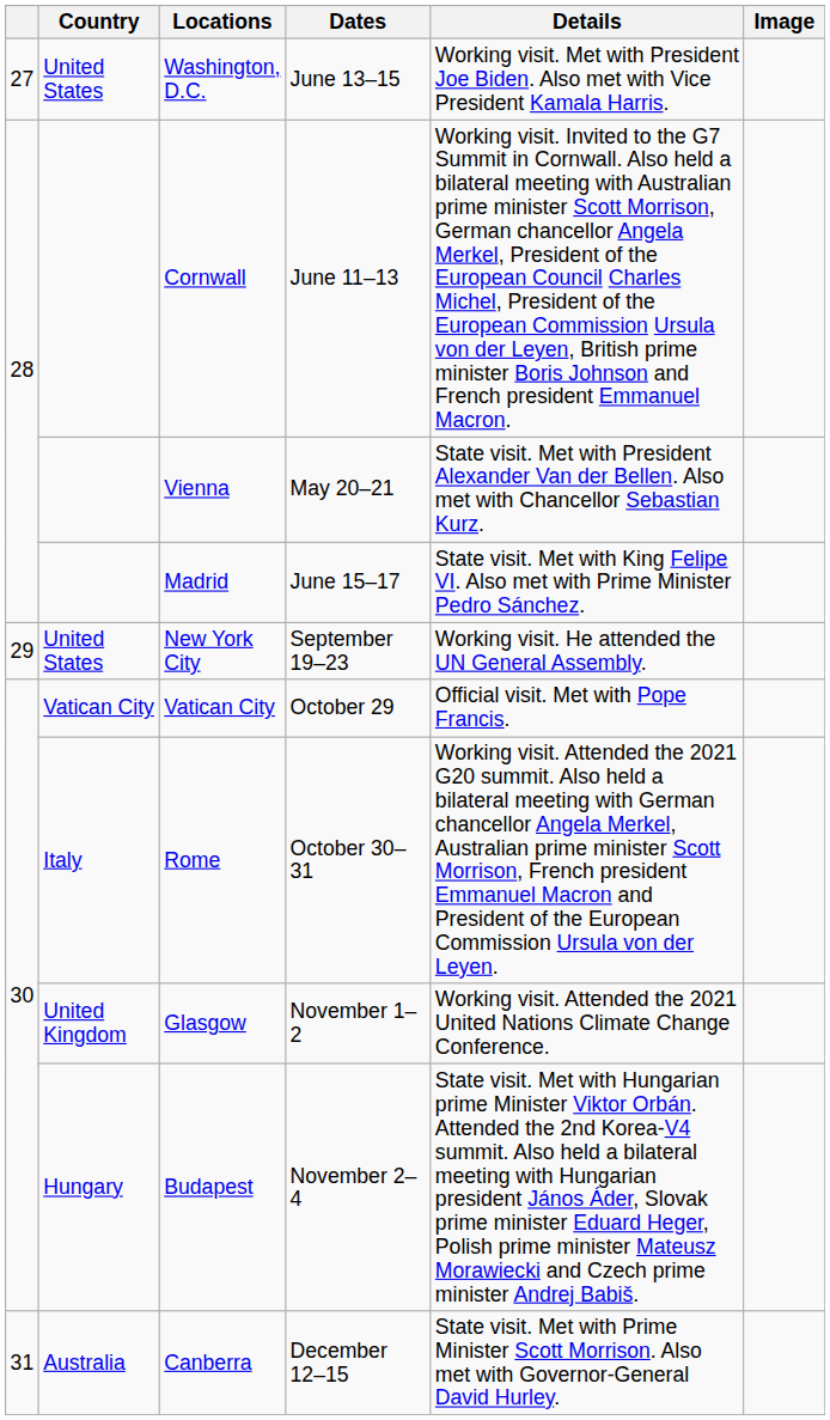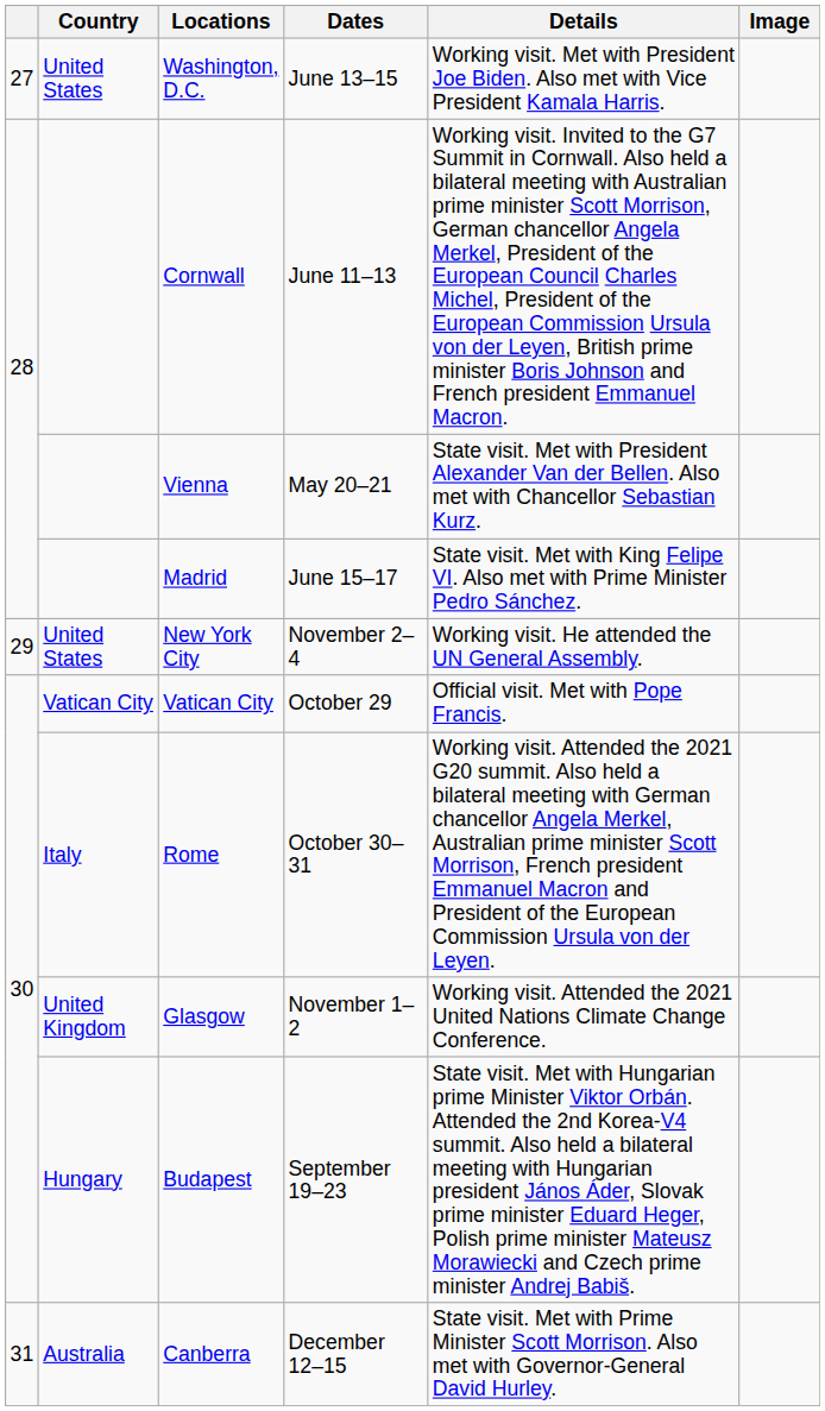New York City | Dates: September 19–23 -> November 2–4
Budapest | Dates: November 2–4 -> September 19–23
